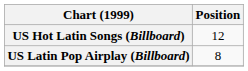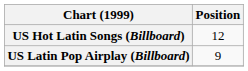US Latin Pop Airplay (Billboard) | Position: 8 -> 9
